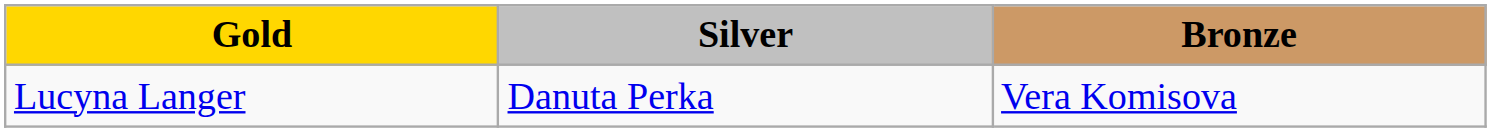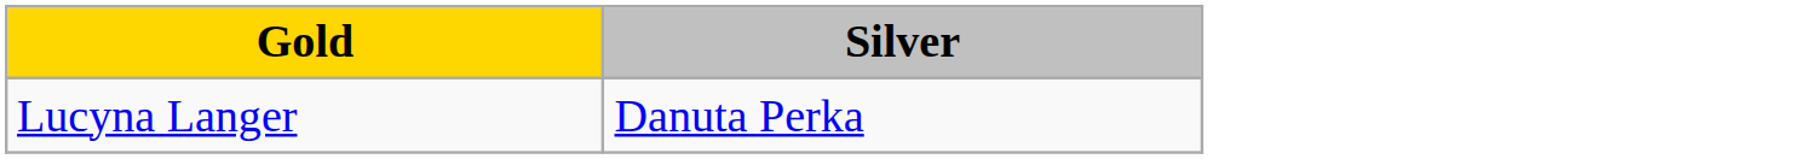- column: Bronze | Vera Komisova
